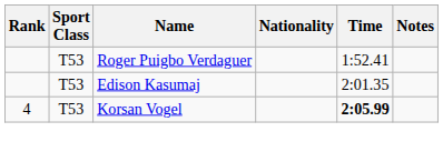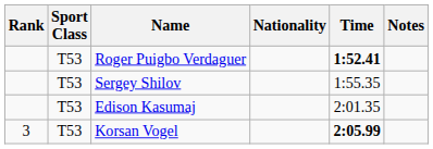Roger Puigbo Verdaguer | Time: normal -> bold
+ row: T53 | Sergey Shilov | 1:55.35
Korsan Vogel | Rank: 4 -> 3
